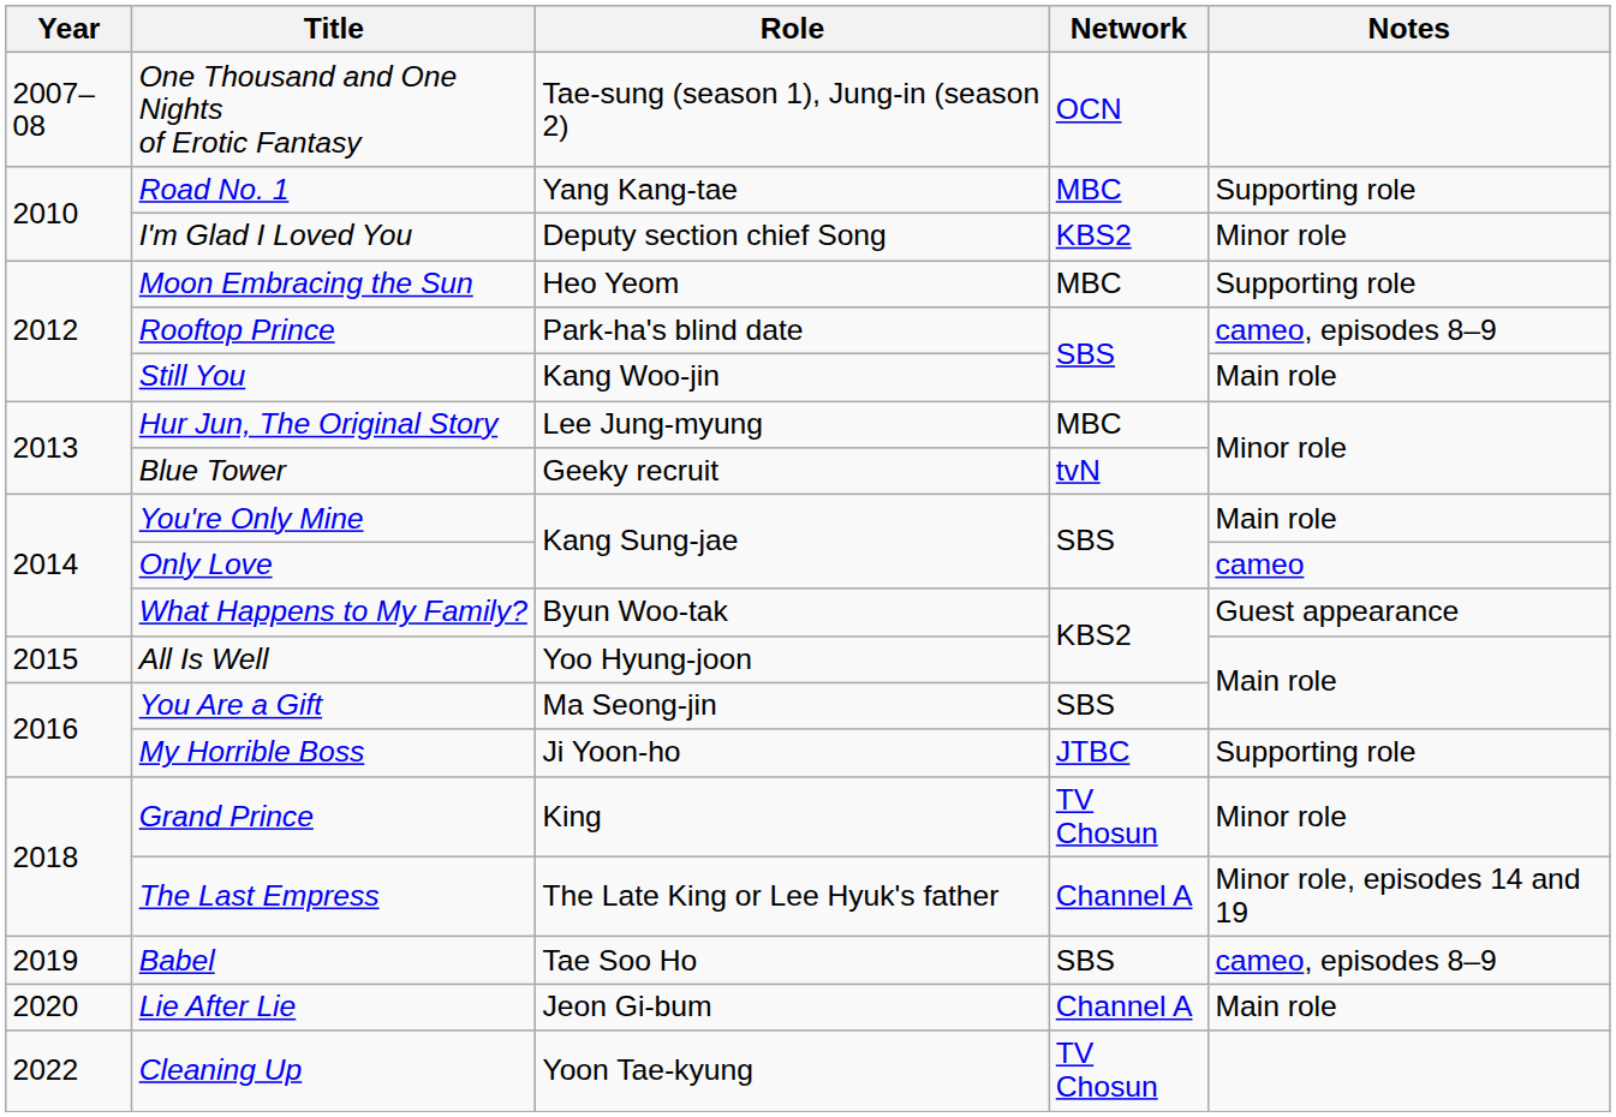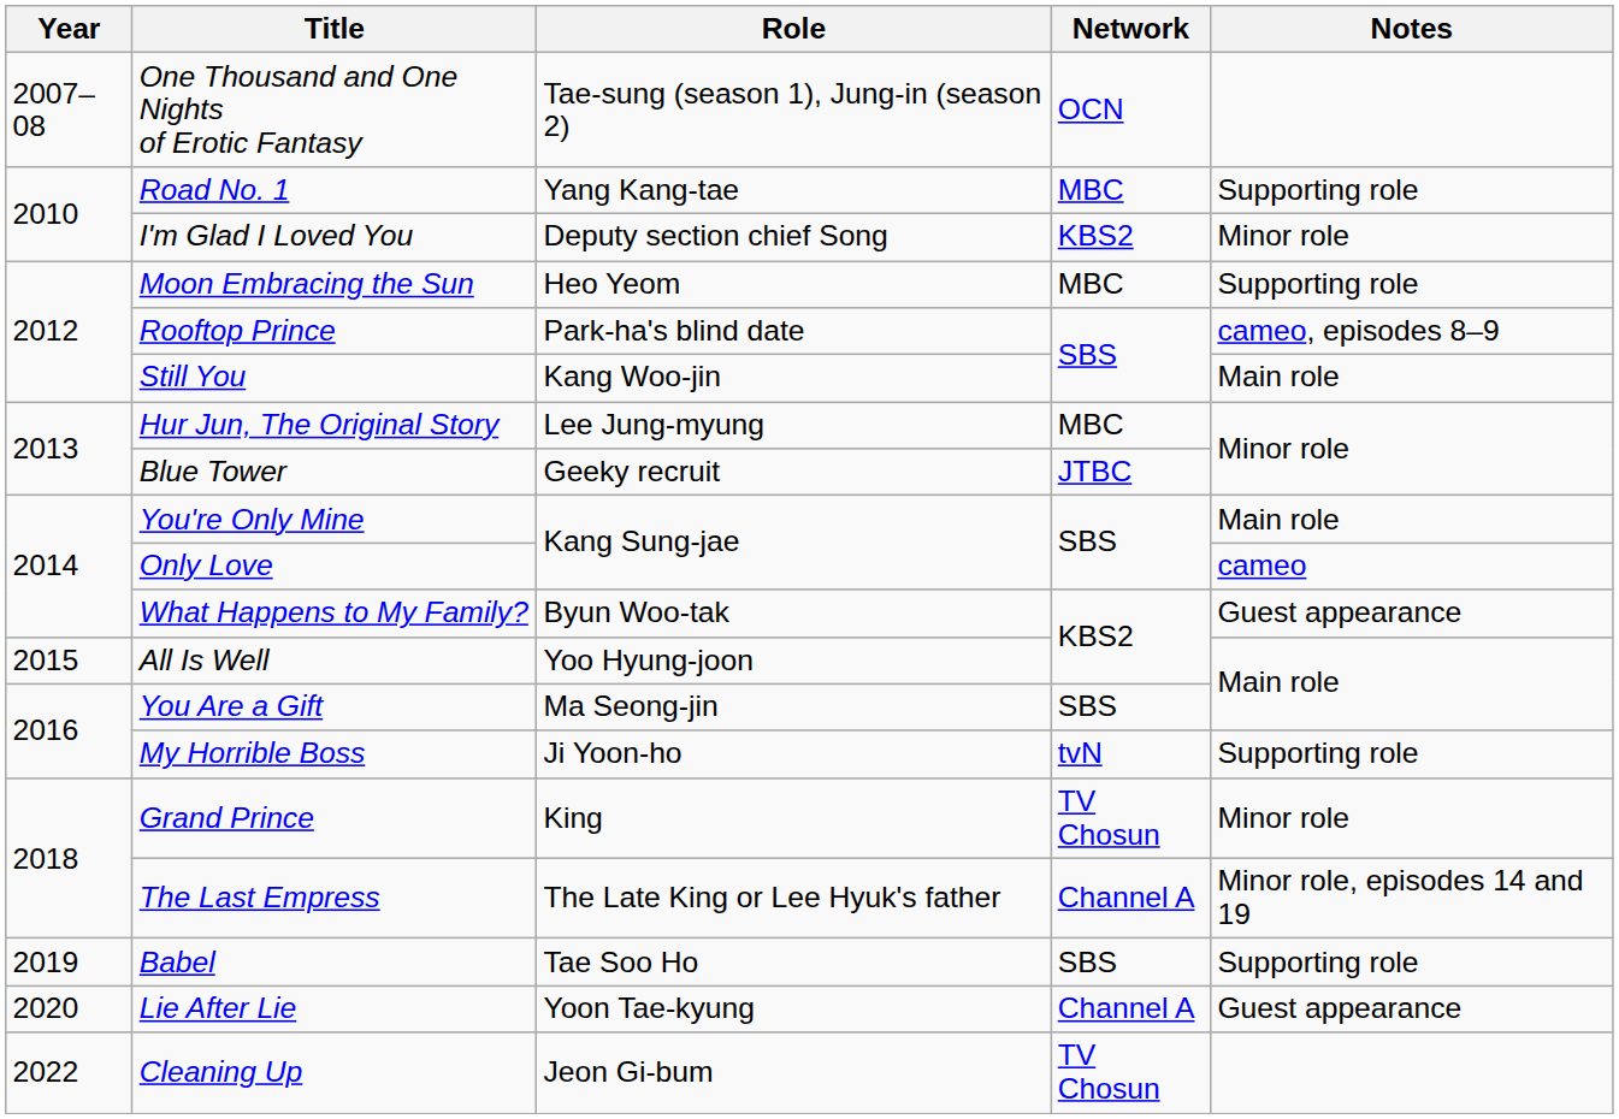Blue Tower | Network: tvN -> JTBC
My Horrible Boss | Network: JTBC -> tvN
Babel | Notes: cameo, episodes 8–9 -> Supporting role
Lie After Lie | Role: Jeon Gi-bum -> Yoon Tae-kyung
Lie After Lie | Notes: Main role -> Guest appearance
Cleaning Up | Role: Yoon Tae-kyung -> Jeon Gi-bum
